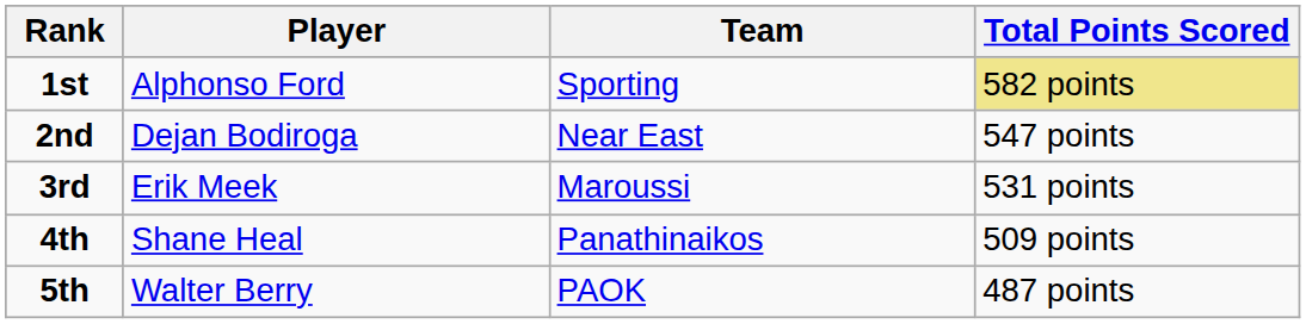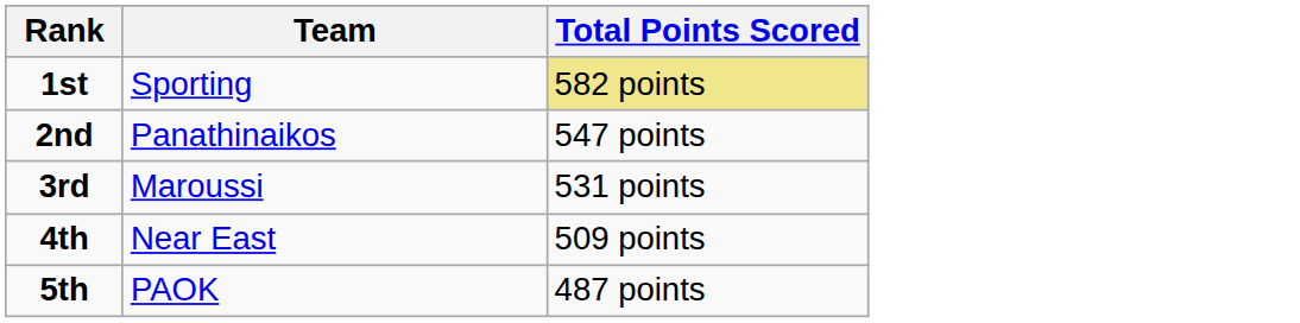- column: Player | Alphonso Ford | Dejan Bodiroga | Erik Meek | Shane Heal | Walter Berry
2nd | Team: Near East -> Panathinaikos
4th | Team: Panathinaikos -> Near East
